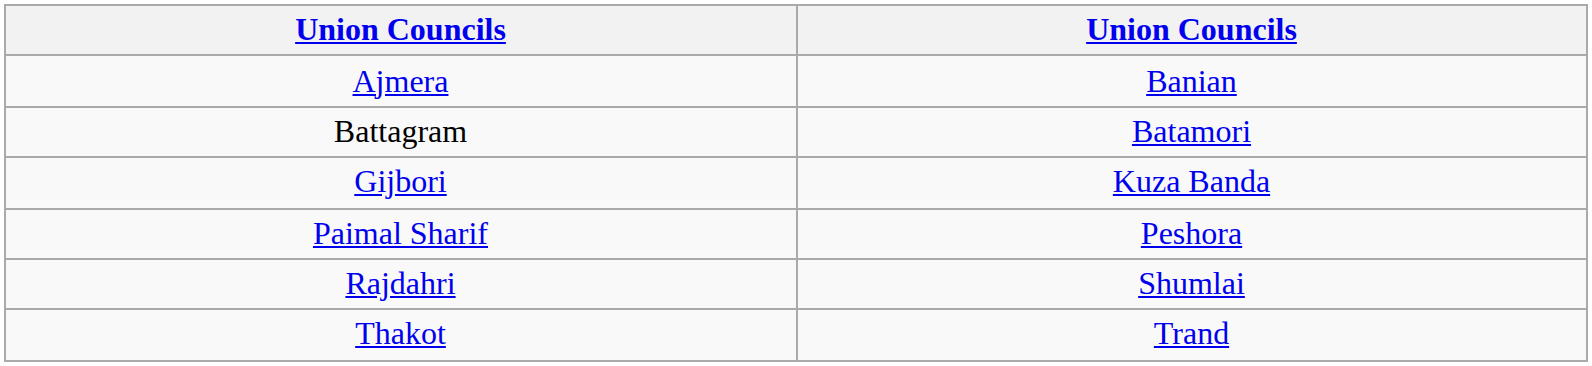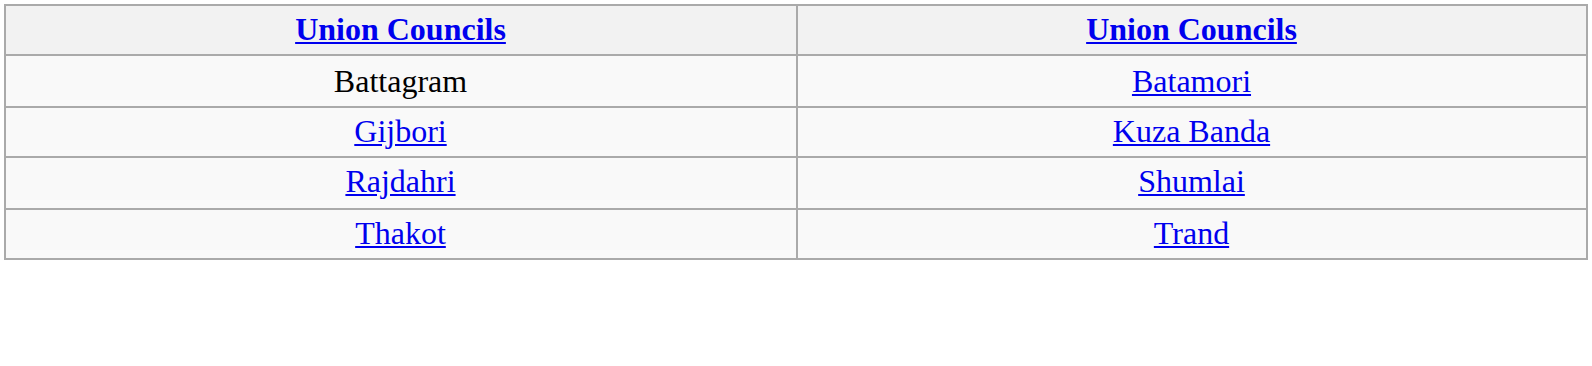- row: Ajmera | Banian
- row: Paimal Sharif | Peshora
